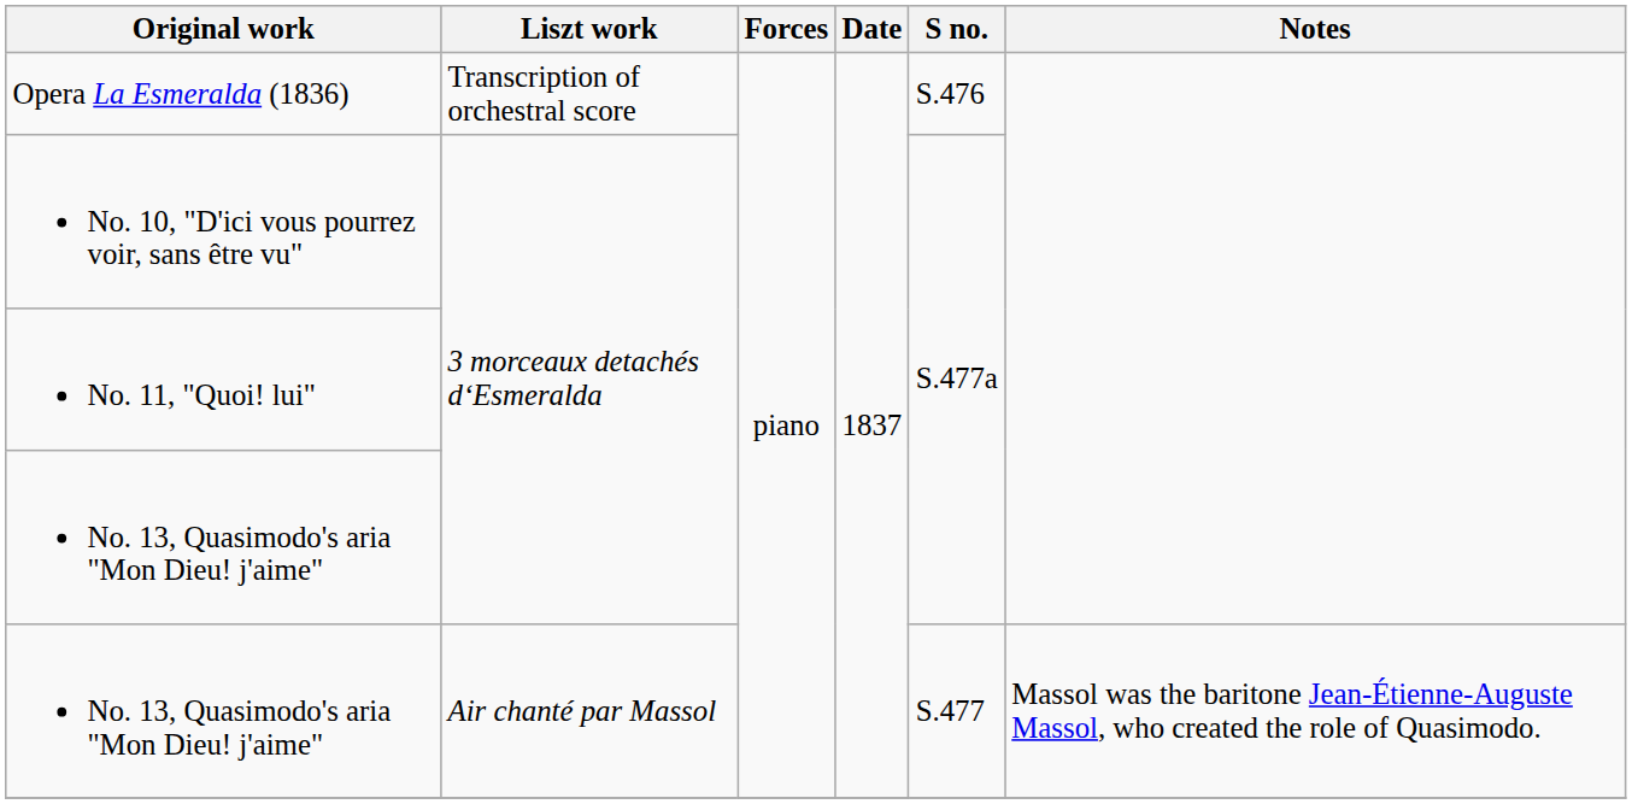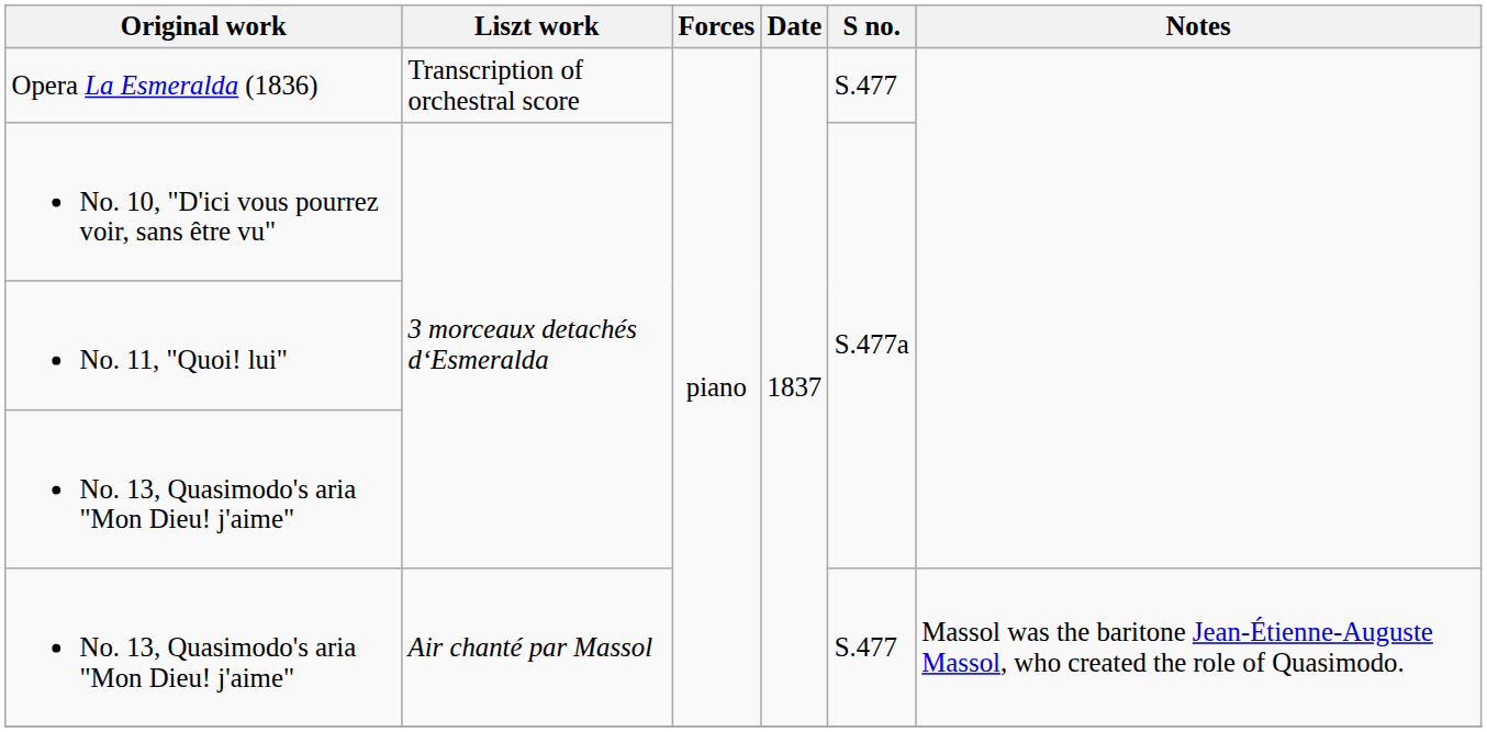Opera La Esmeralda (1836) | S no.: S.476 -> S.477
